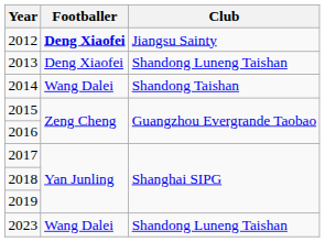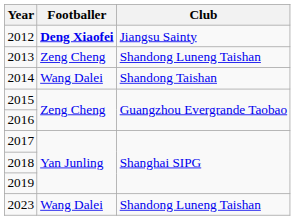2013 | Footballer: Deng Xiaofei -> Zeng Cheng
